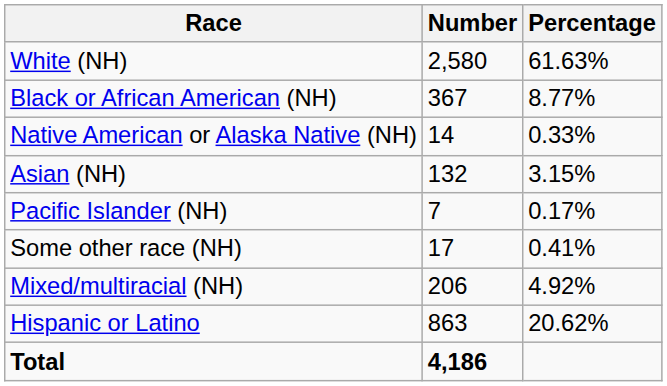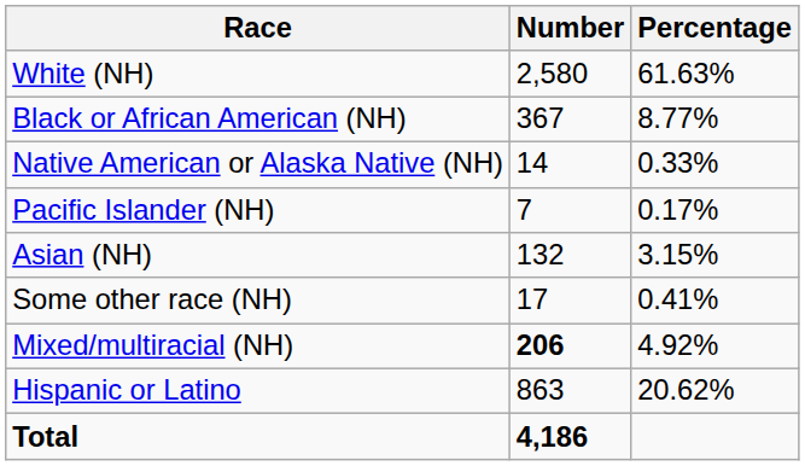rows swapped: Asian (NH) <-> Pacific Islander (NH)
Mixed/multiracial (NH) | Number: normal -> bold
